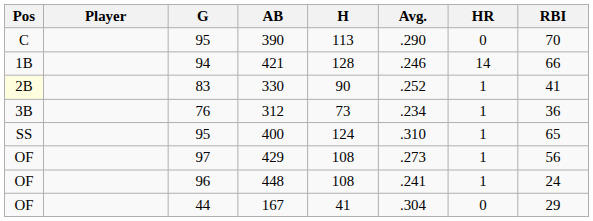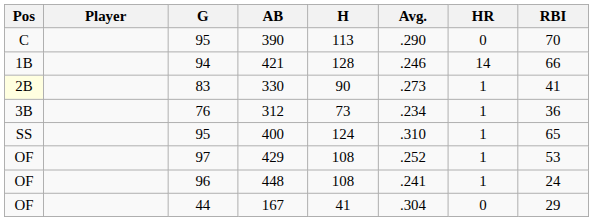330 | Avg.: .252 -> .273
429 | Avg.: .273 -> .252
429 | RBI: 56 -> 53
